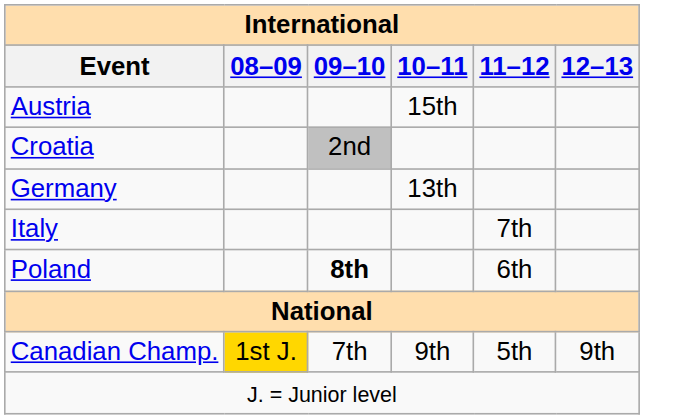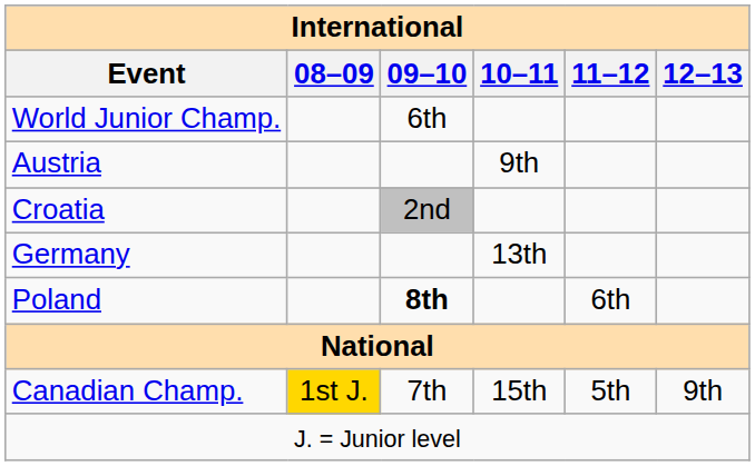+ row: World Junior Champ. | 6th
Austria | 10–11: 15th -> 9th
- row: Italy | 7th
Canadian Champ. | 10–11: 9th -> 15th
